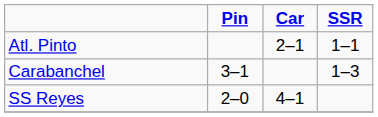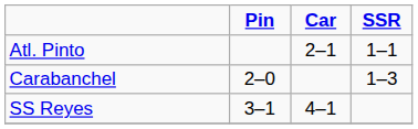Carabanchel | Pin: 3–1 -> 2–0
SS Reyes | Pin: 2–0 -> 3–1
